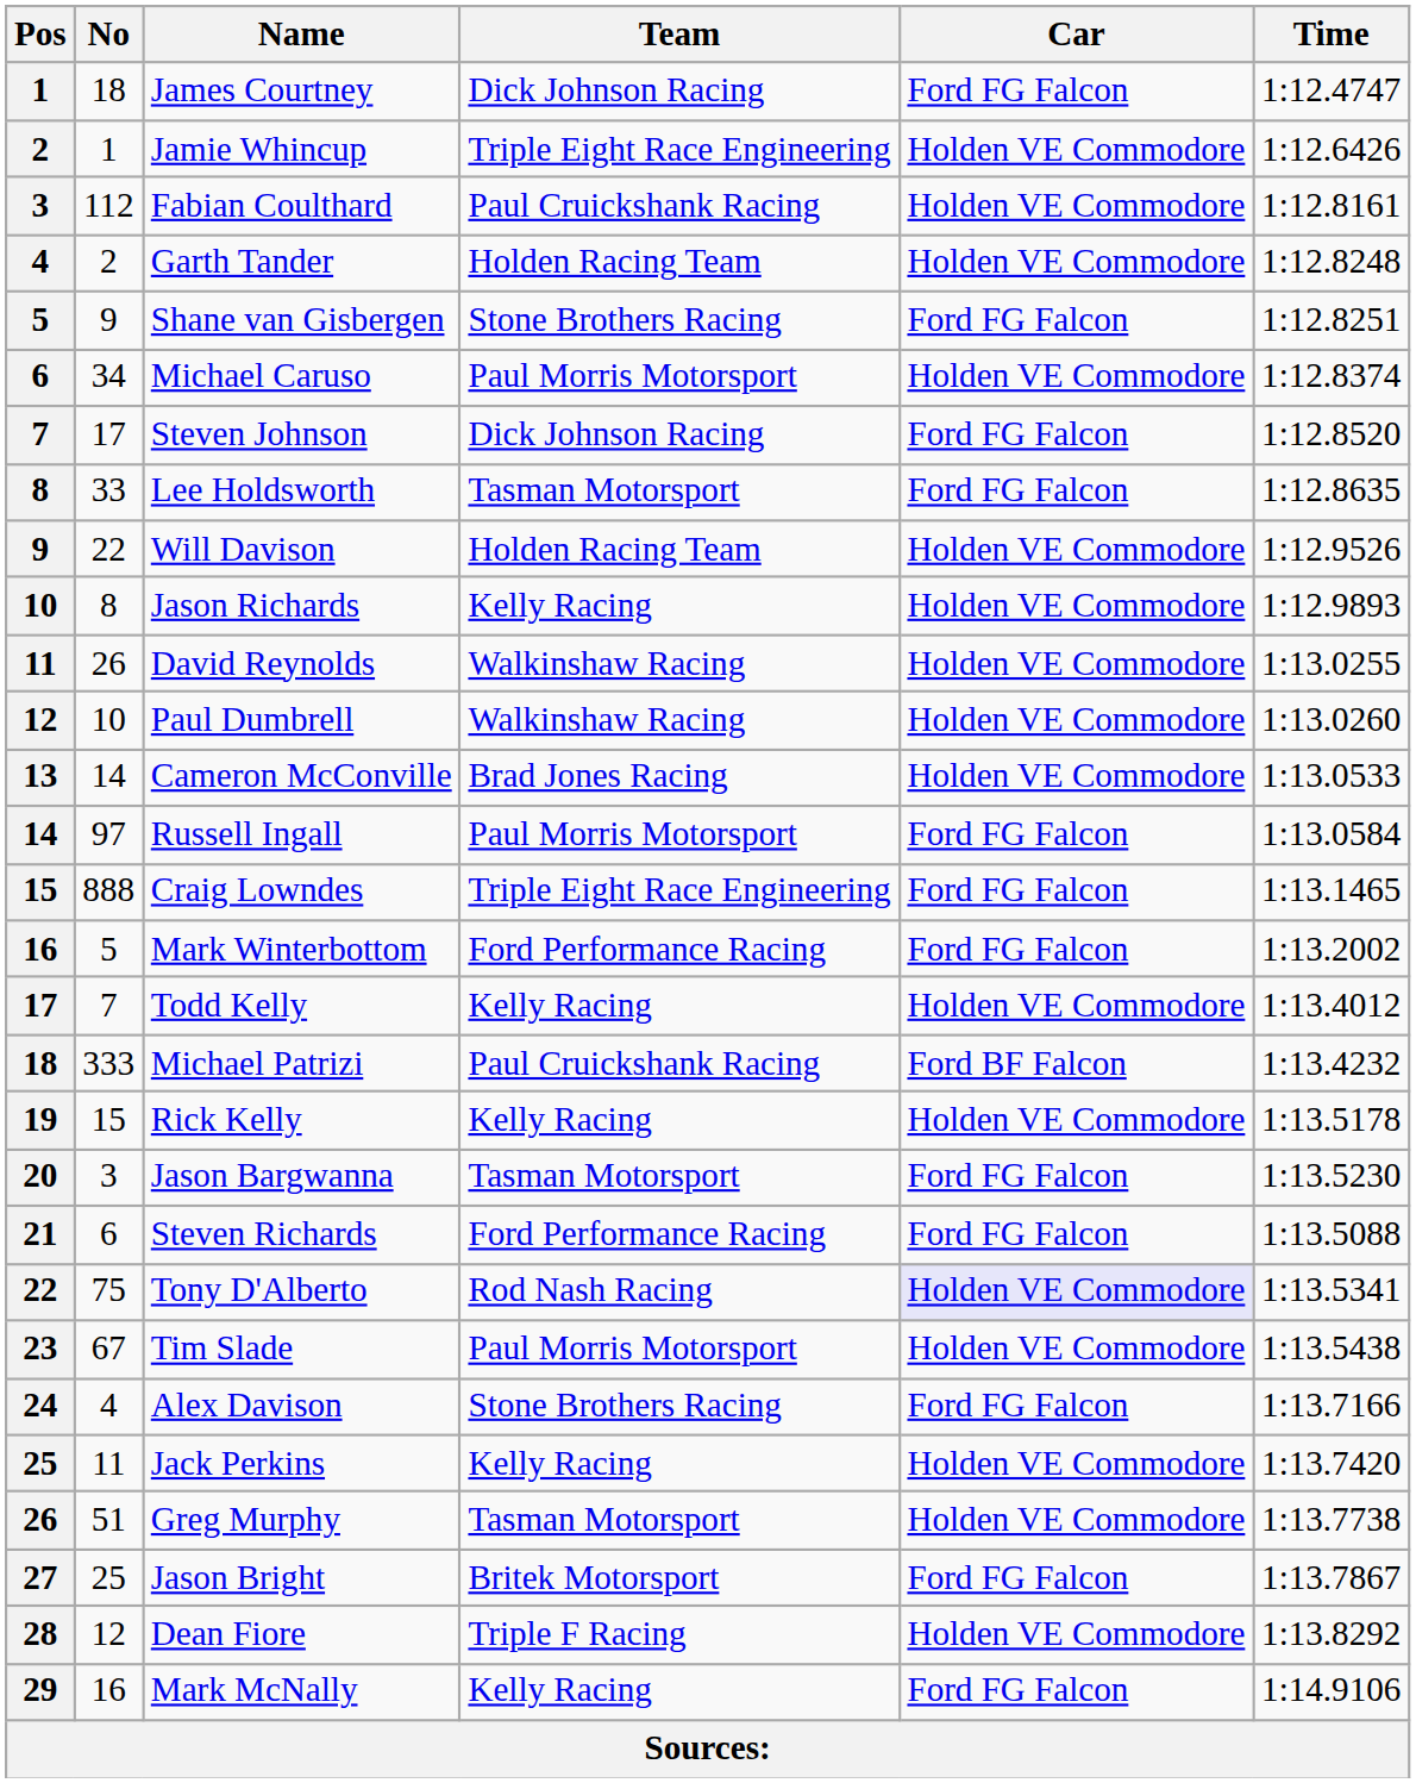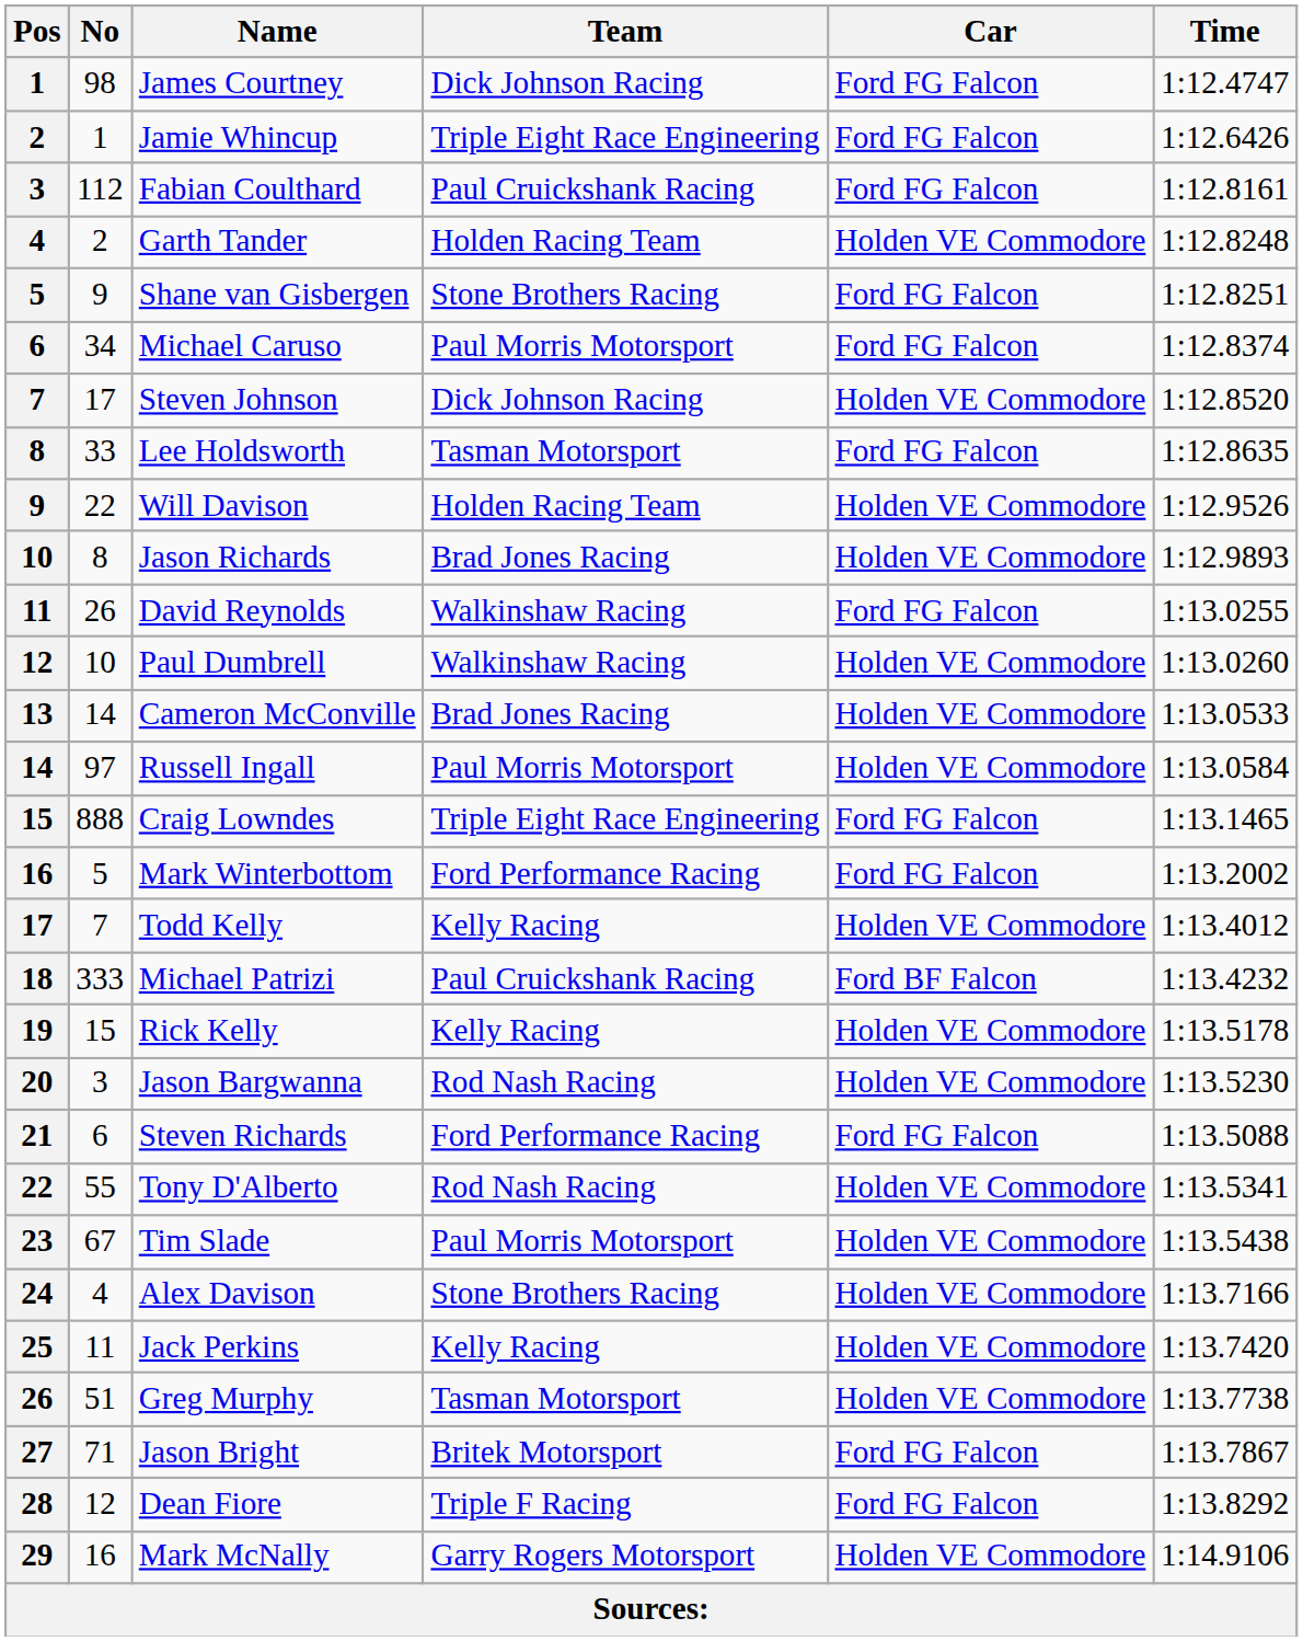James Courtney | No: 18 -> 98
Jamie Whincup | Car: Holden VE Commodore -> Ford FG Falcon
Fabian Coulthard | Car: Holden VE Commodore -> Ford FG Falcon
Michael Caruso | Car: Holden VE Commodore -> Ford FG Falcon
Steven Johnson | Car: Ford FG Falcon -> Holden VE Commodore
Jason Richards | Team: Kelly Racing -> Brad Jones Racing
David Reynolds | Car: Holden VE Commodore -> Ford FG Falcon
Russell Ingall | Car: Ford FG Falcon -> Holden VE Commodore
Jason Bargwanna | Team: Tasman Motorsport -> Rod Nash Racing
Jason Bargwanna | Car: Ford FG Falcon -> Holden VE Commodore
Tony D'Alberto | No: 75 -> 55
Tony D'Alberto | Car: lavender background -> no background
Alex Davison | Car: Ford FG Falcon -> Holden VE Commodore
Jason Bright | No: 25 -> 71
Dean Fiore | Car: Holden VE Commodore -> Ford FG Falcon
Mark McNally | Team: Kelly Racing -> Garry Rogers Motorsport
Mark McNally | Car: Ford FG Falcon -> Holden VE Commodore
